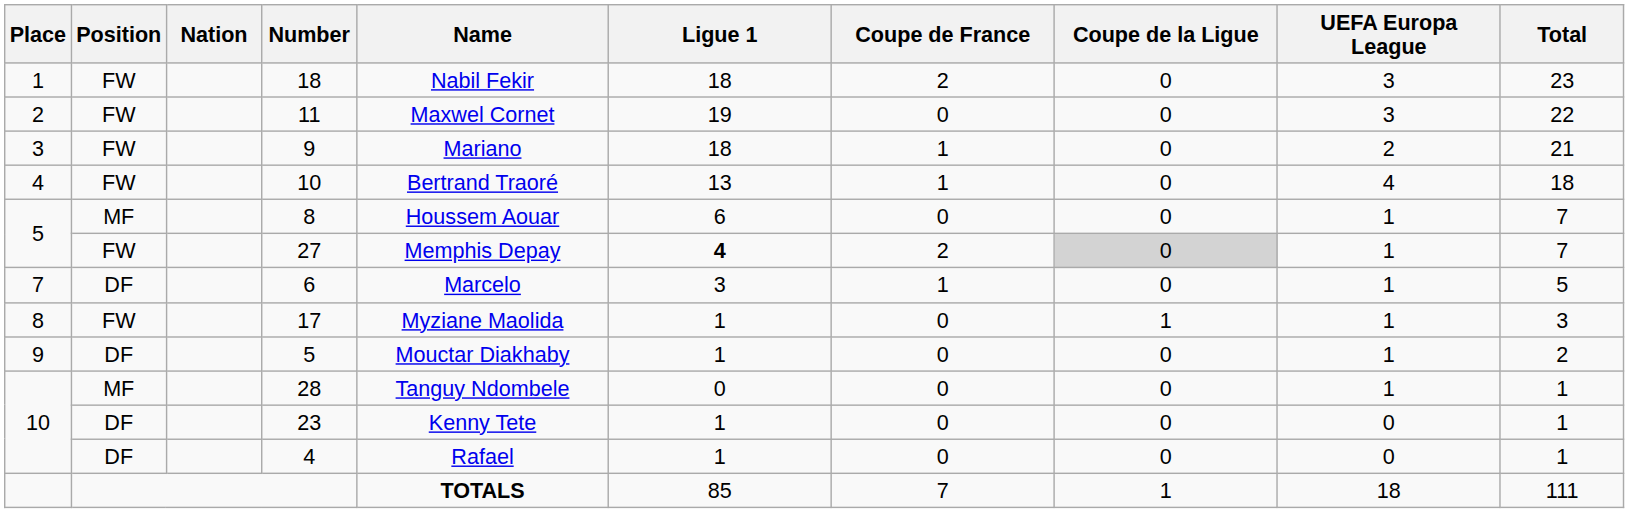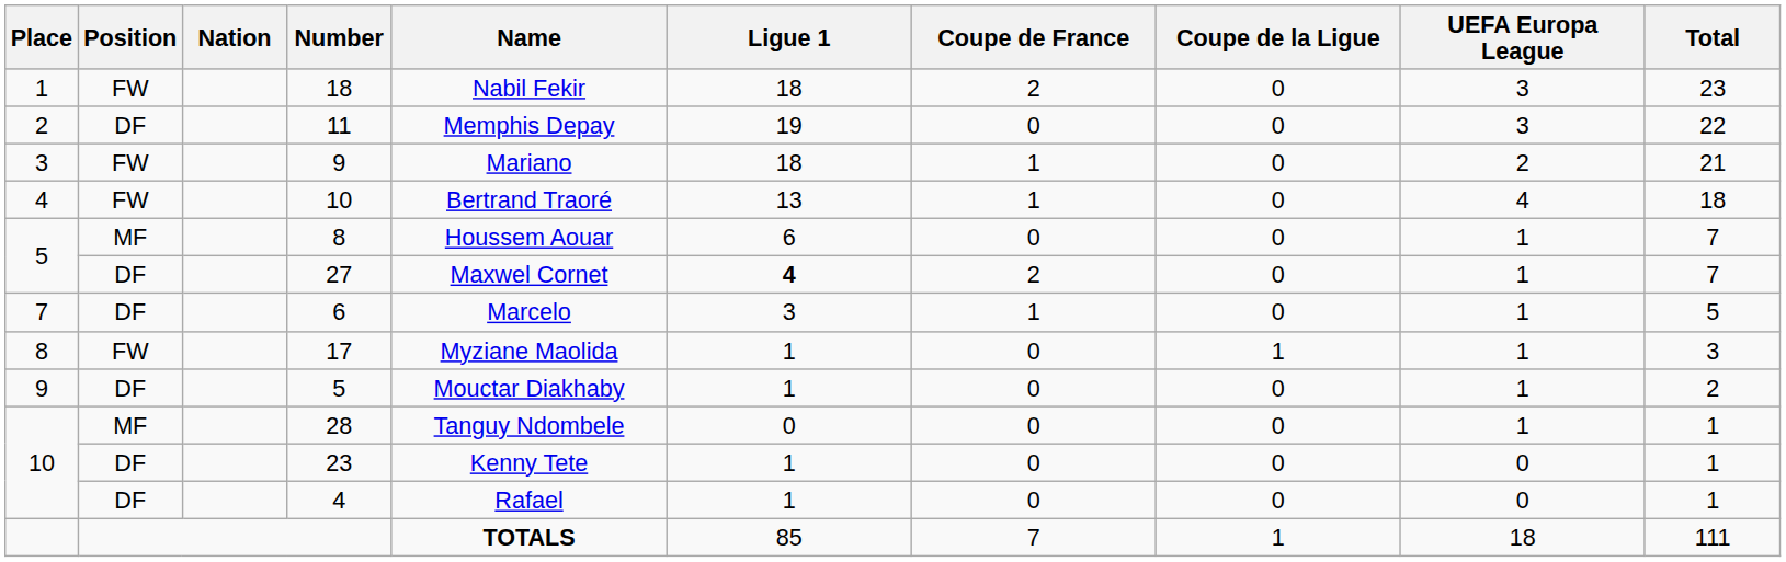11 | Position: FW -> DF
11 | Name: Maxwel Cornet -> Memphis Depay
27 | Position: FW -> DF
27 | Name: Memphis Depay -> Maxwel Cornet
27 | Coupe de la Ligue: lightgrey background -> no background
